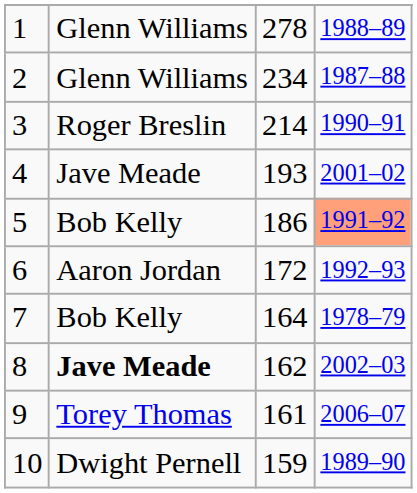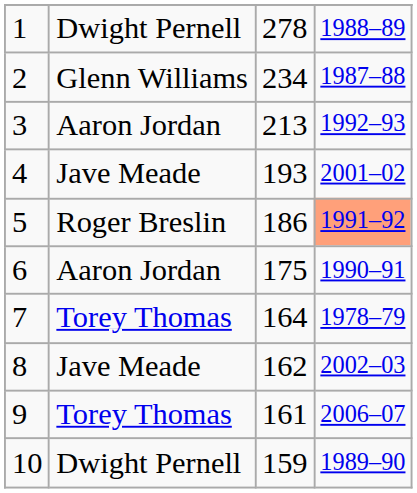1 | column 2: Glenn Williams -> Dwight Pernell
3 | column 2: Roger Breslin -> Aaron Jordan
3 | column 3: 214 -> 213
3 | column 4: 1990–91 -> 1992–93
5 | column 2: Bob Kelly -> Roger Breslin
6 | column 3: 172 -> 175
6 | column 4: 1992–93 -> 1990–91
7 | column 2: Bob Kelly -> Torey Thomas
8 | column 2: bold -> normal
